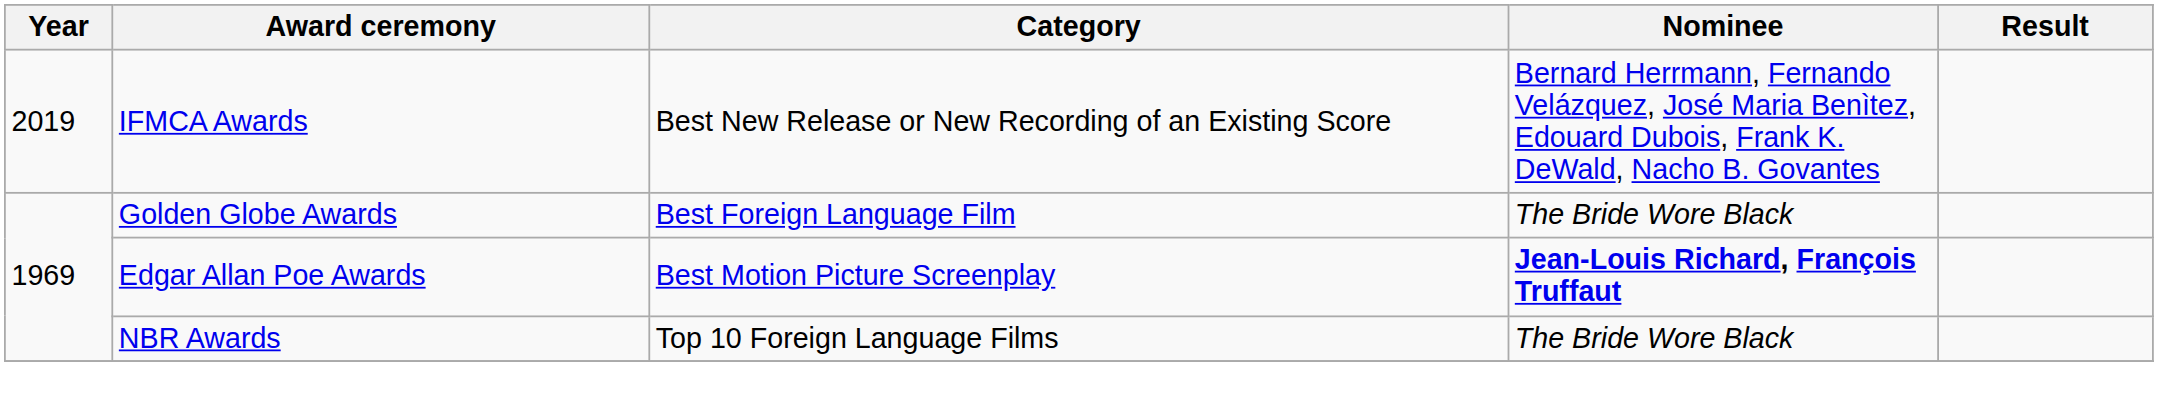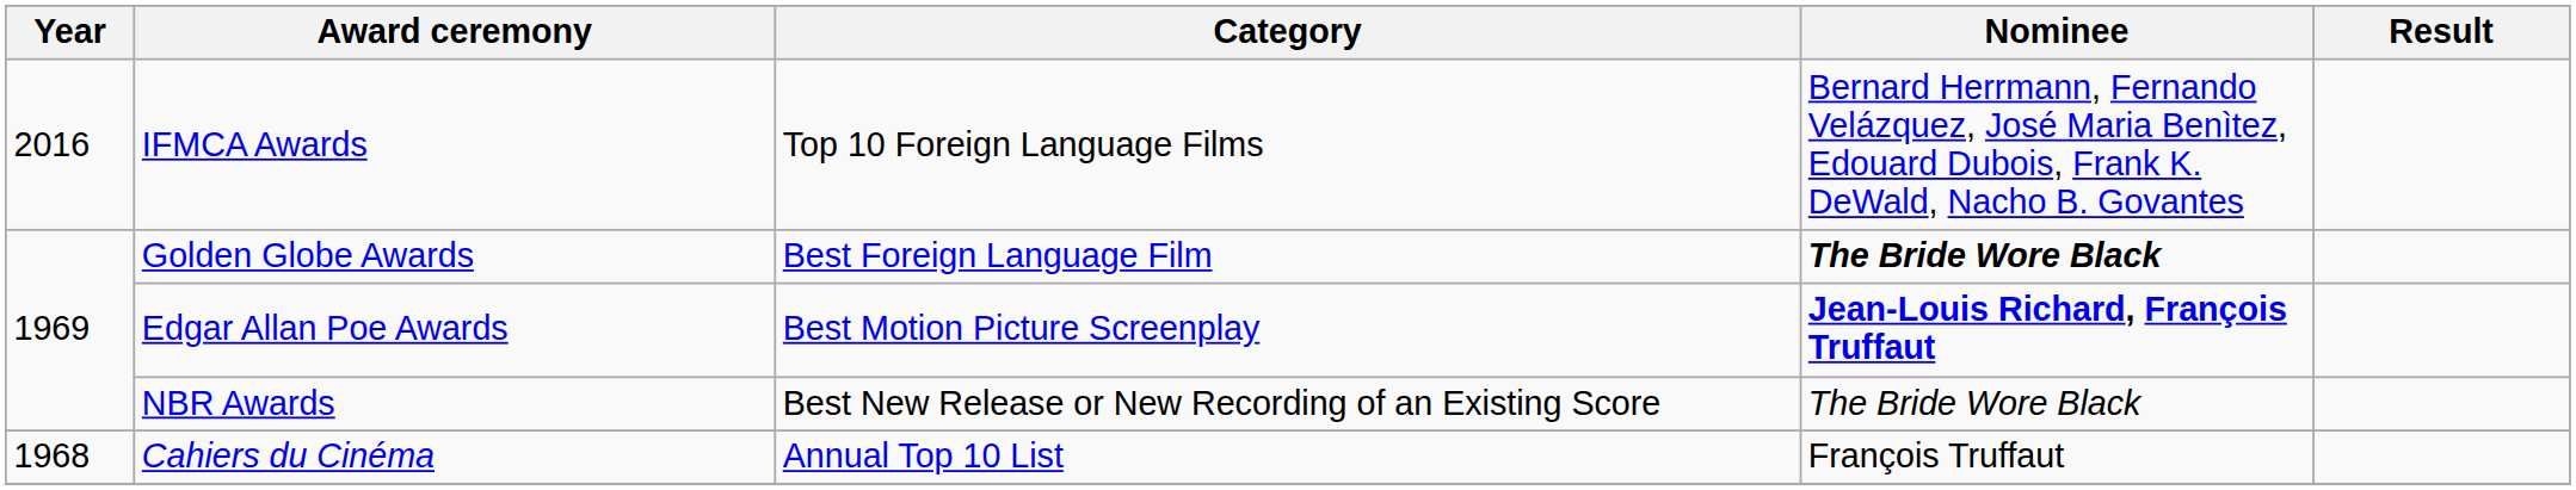IFMCA Awards | Year: 2019 -> 2016
IFMCA Awards | Category: Best New Release or New Recording of an Existing Score -> Top 10 Foreign Language Films
Golden Globe Awards | Nominee: normal -> bold
NBR Awards | Category: Top 10 Foreign Language Films -> Best New Release or New Recording of an Existing Score
+ row: 1968 | Cahiers du Cinéma | Annual Top 10 List | François Truffaut
